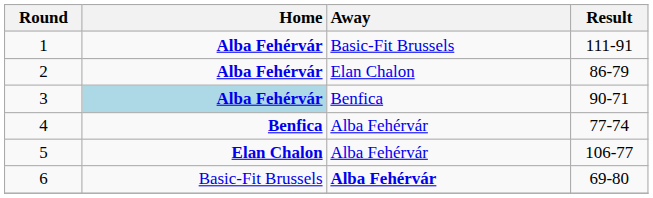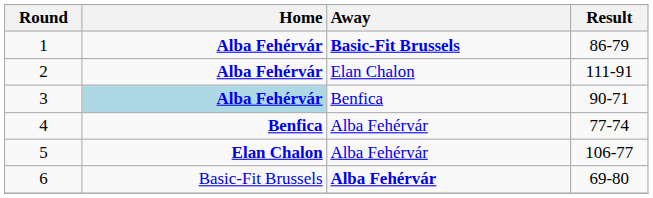1 | Away: normal -> bold
1 | Result: 111-91 -> 86-79
2 | Result: 86-79 -> 111-91
